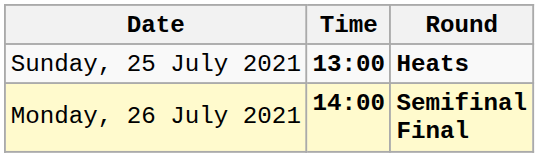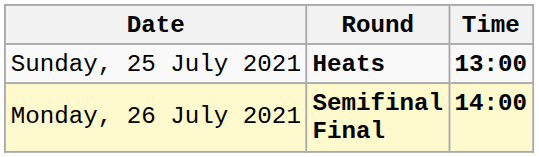columns swapped: Time <-> Round
